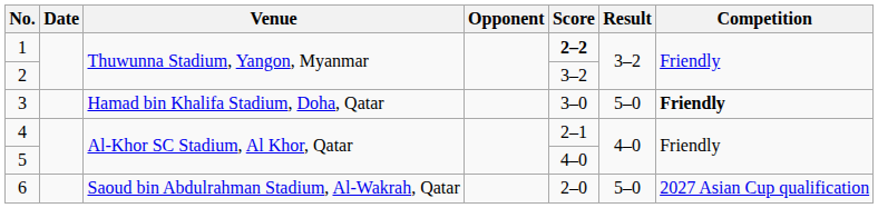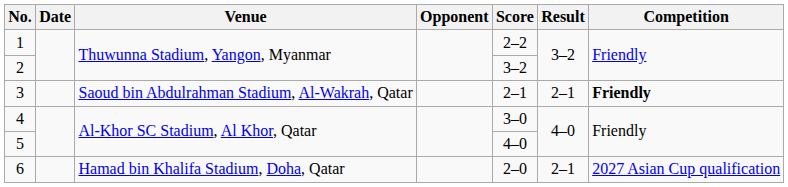1 | Score: bold -> normal
3 | Venue: Hamad bin Khalifa Stadium, Doha, Qatar -> Saoud bin Abdulrahman Stadium, Al-Wakrah, Qatar
3 | Score: 3–0 -> 2–1
3 | Result: 5–0 -> 2–1
4 | Score: 2–1 -> 3–0
6 | Venue: Saoud bin Abdulrahman Stadium, Al-Wakrah, Qatar -> Hamad bin Khalifa Stadium, Doha, Qatar
6 | Result: 5–0 -> 2–1
